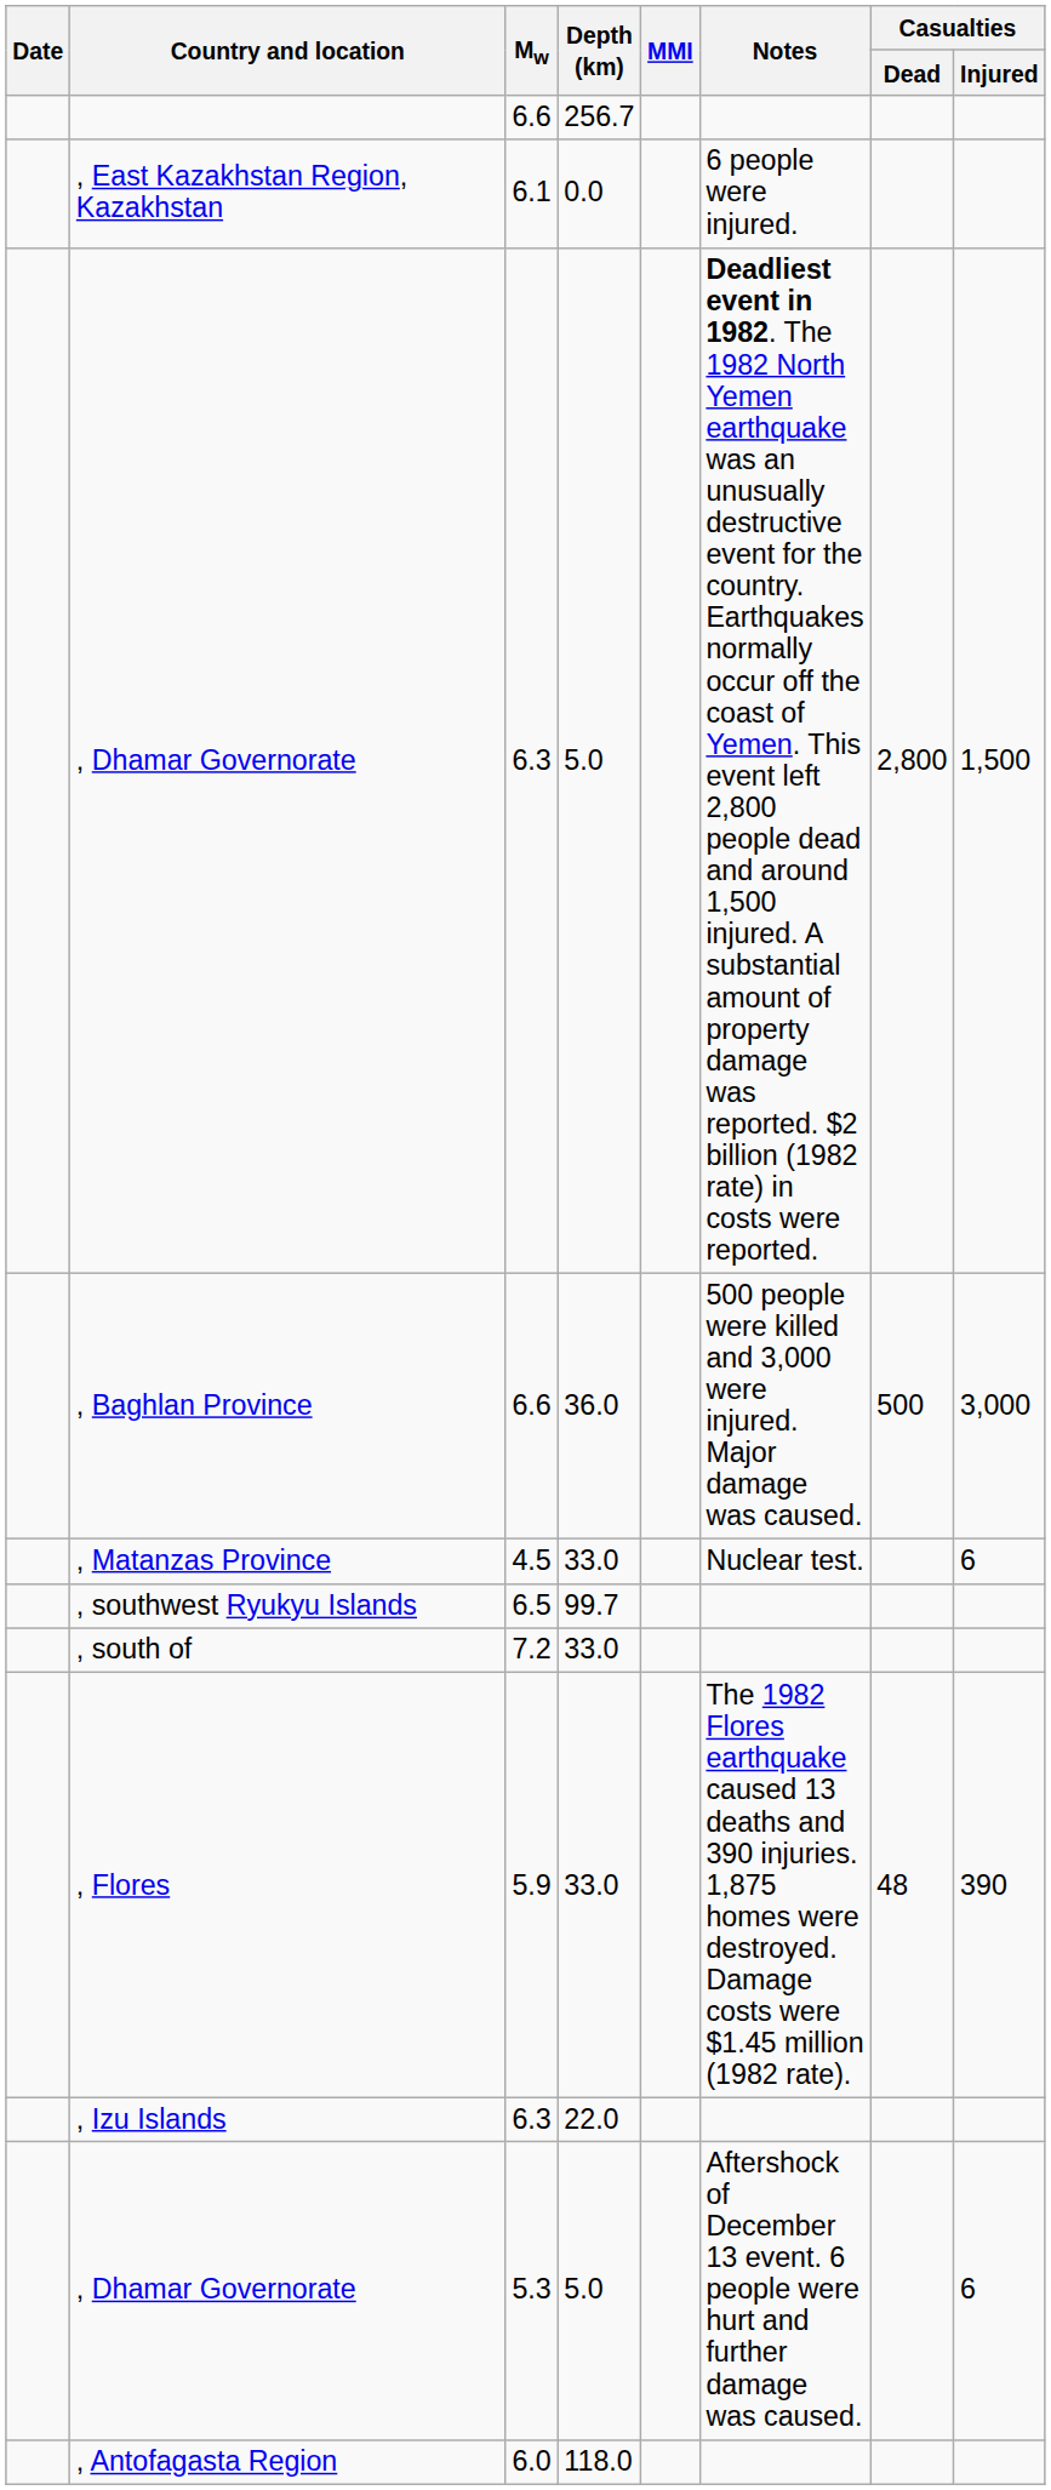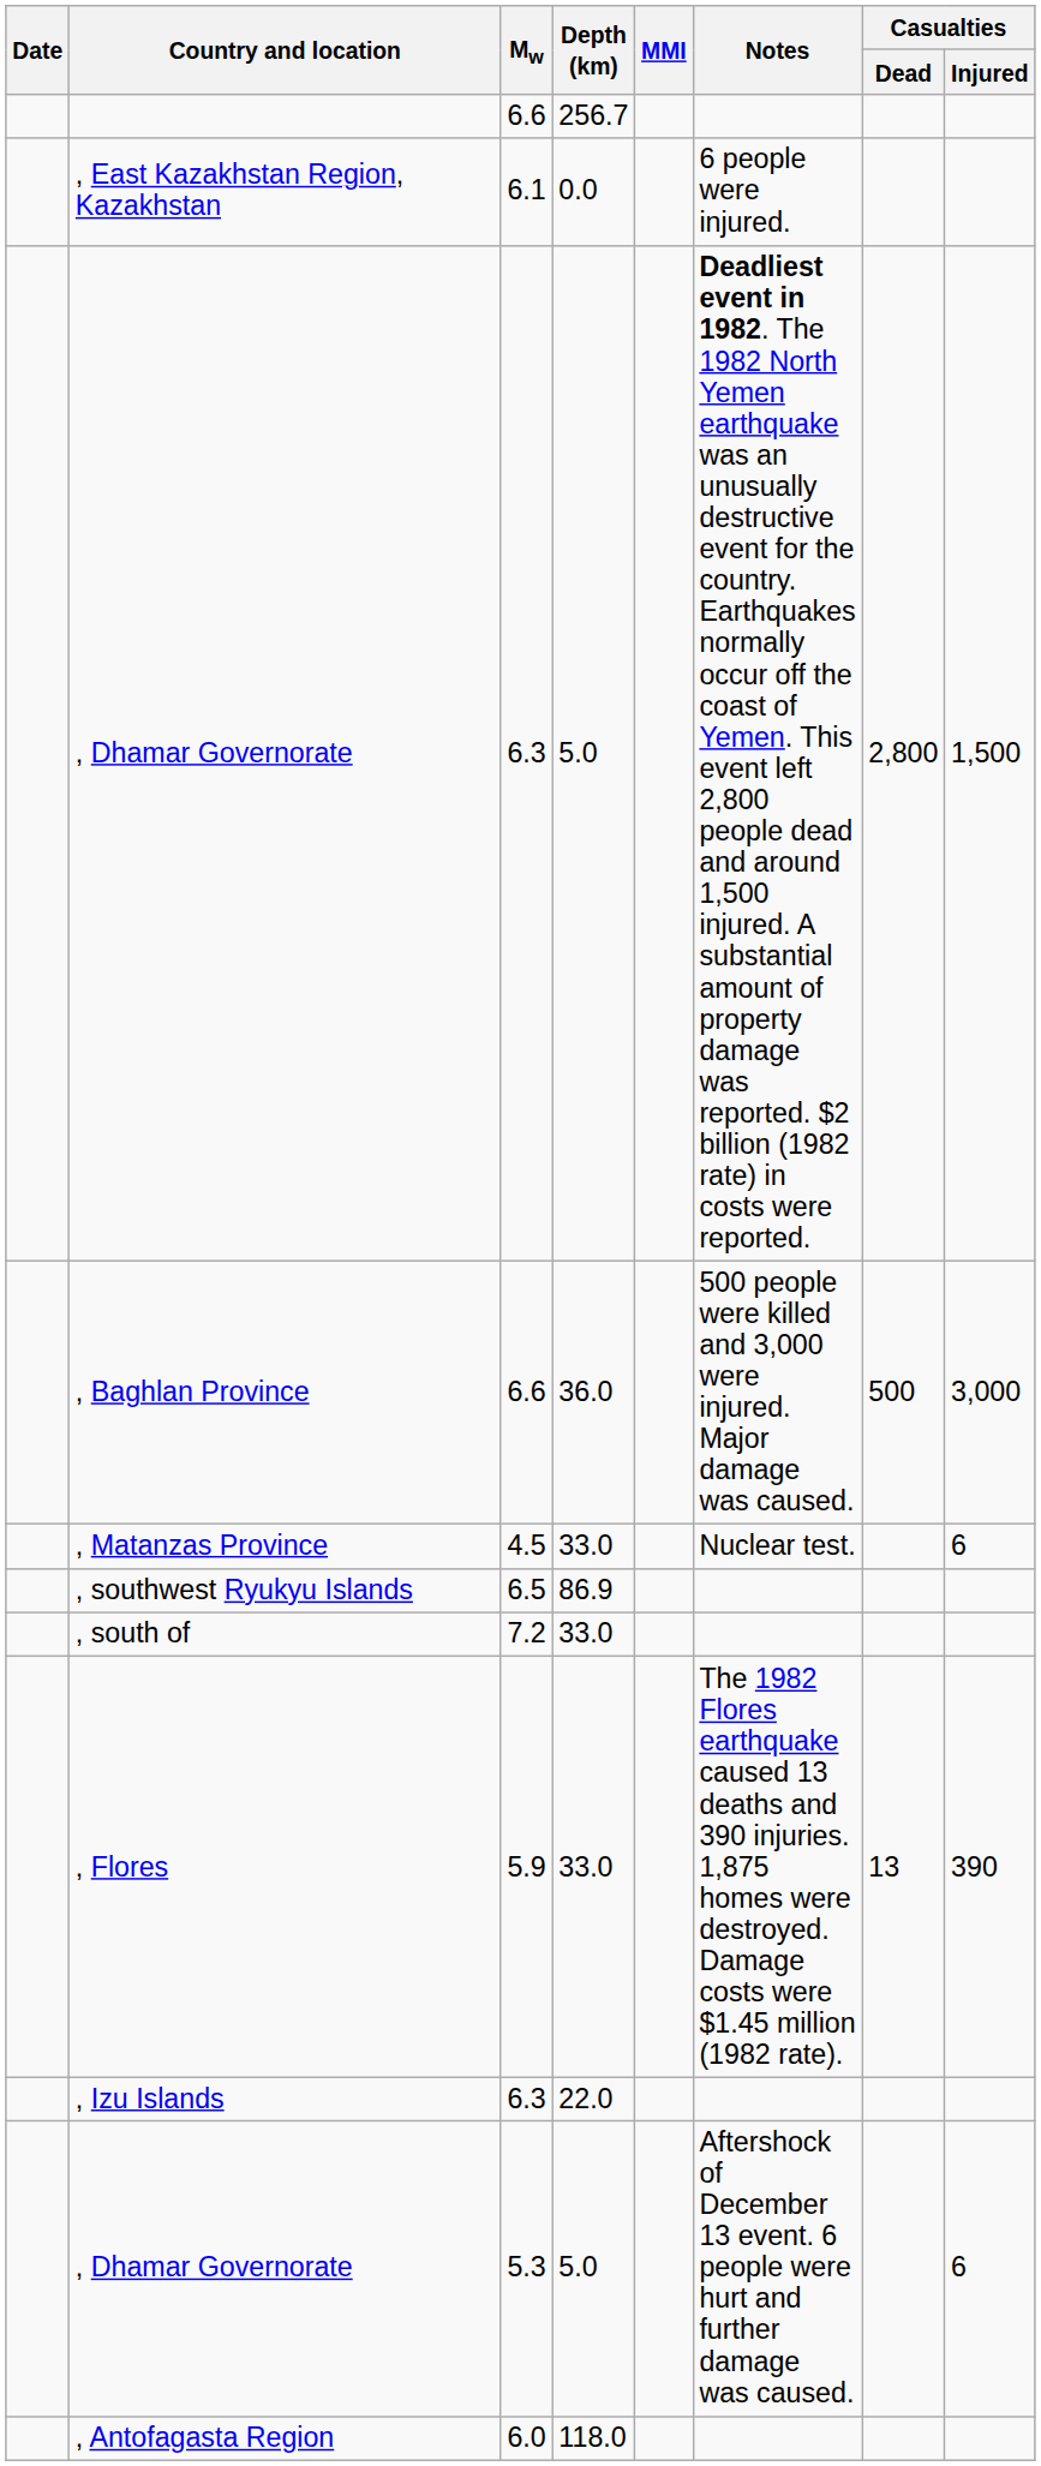, southwest Ryukyu Islands | Depth (km): 99.7 -> 86.9
, Flores | Casualties / Dead: 48 -> 13
